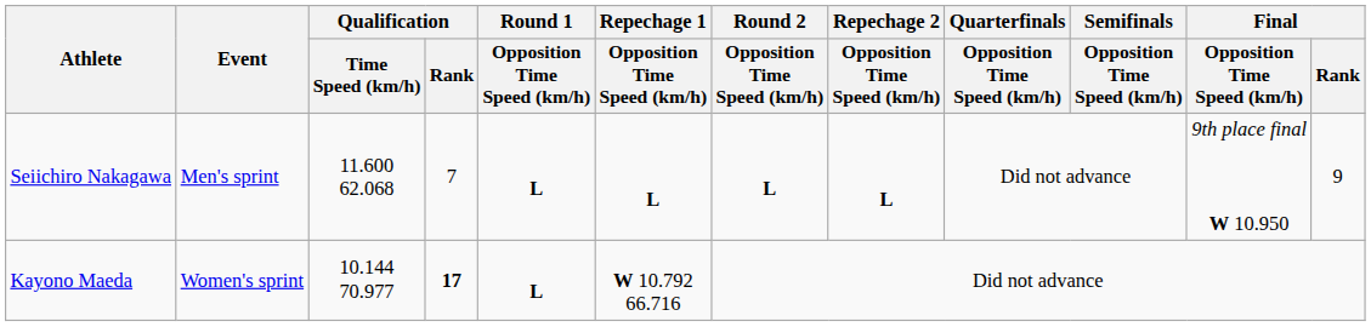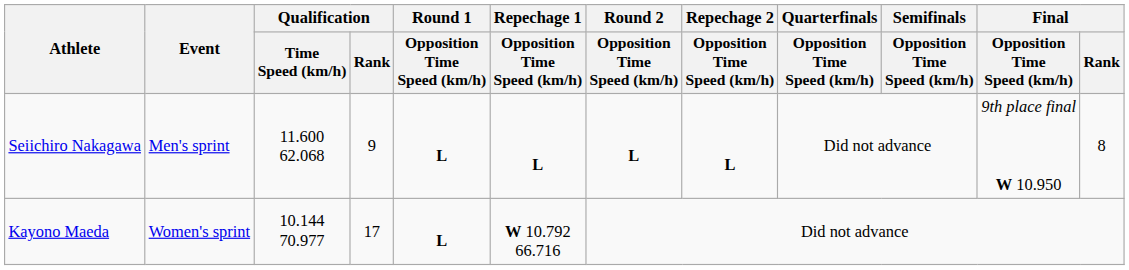Seiichiro Nakagawa | Qualification / Rank: 7 -> 9
Seiichiro Nakagawa | Final / Rank: 9 -> 8
Kayono Maeda | Qualification / Rank: bold -> normal
